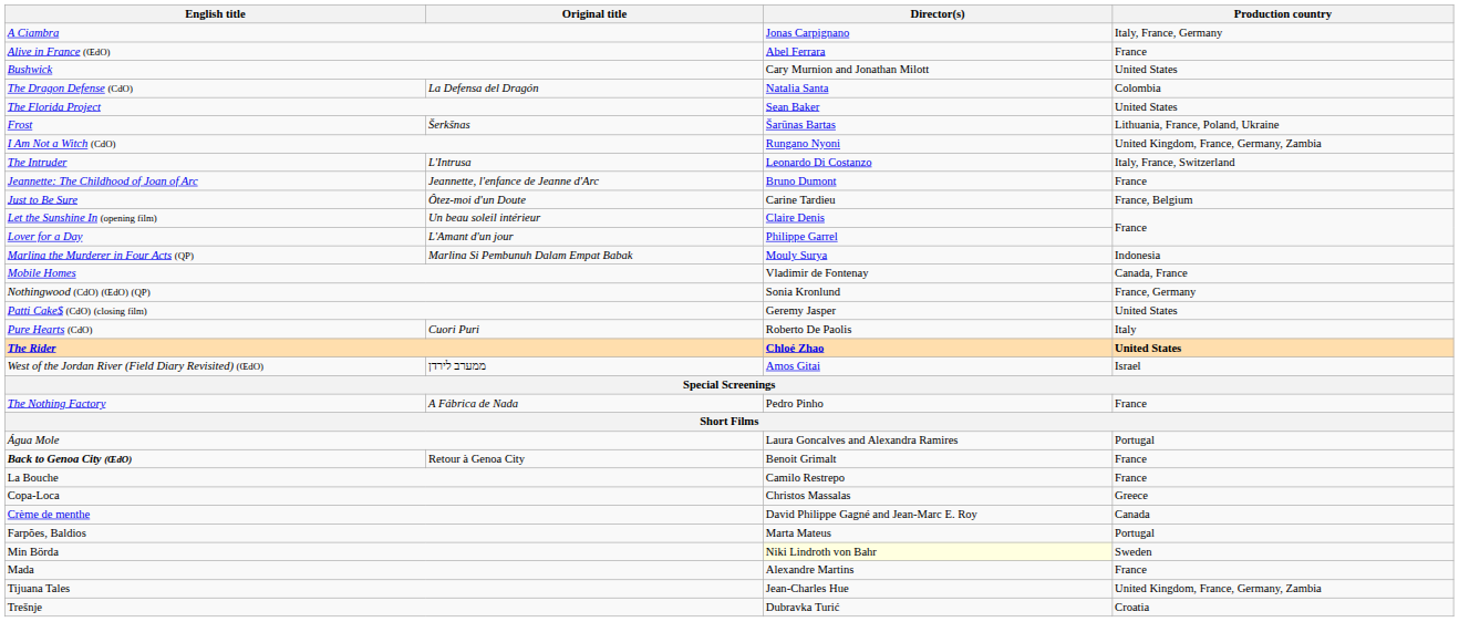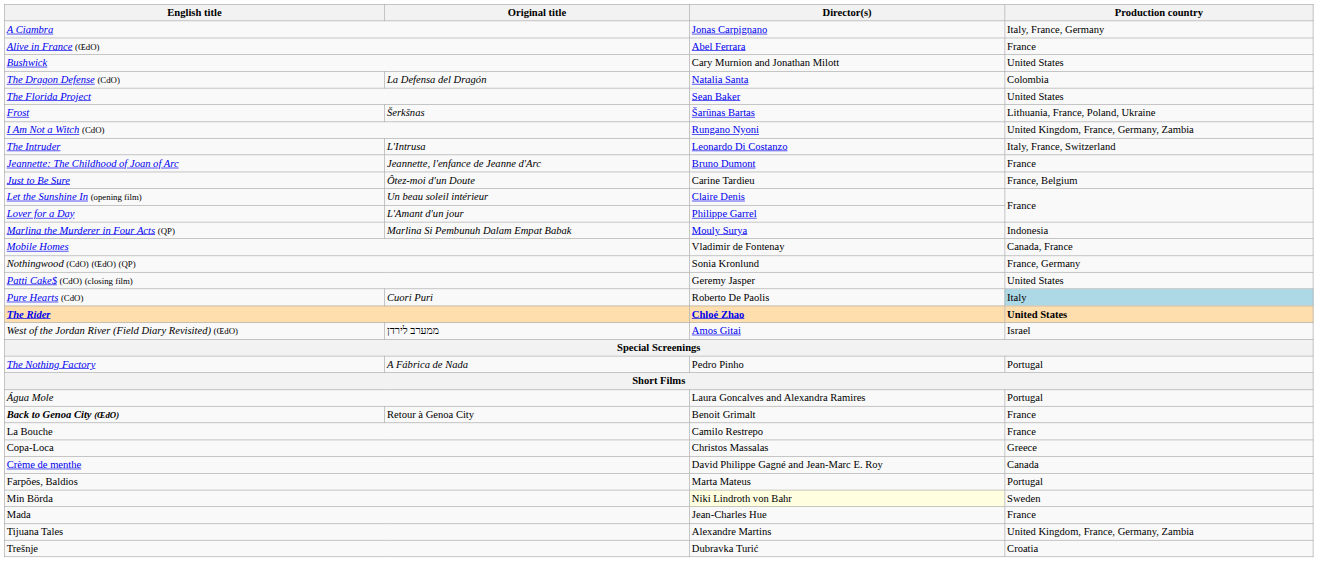Pure Hearts (CdO) | Production country: no background -> lightblue background
The Nothing Factory | Production country: France -> Portugal
Mada | Director(s): Alexandre Martins -> Jean-Charles Hue
Tijuana Tales | Director(s): Jean-Charles Hue -> Alexandre Martins
